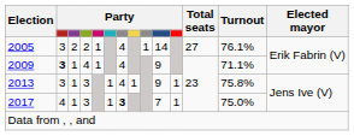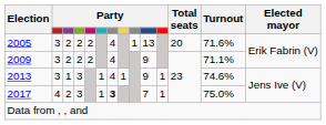2005 | column 5: 1 -> 2
2005 | column 10: 14 -> 13
2005 | Total seats: 27 -> 20
2005 | Turnout: 76.1% -> 71.6%
2009 | column 2: bold -> normal
2009 | column 3: 1 -> 2
2009 | column 4: 4 -> 2
2009 | column 5: 1 -> 2
2013 | Turnout: 75.8% -> 74.6%
2017 | column 3: 1 -> 2
